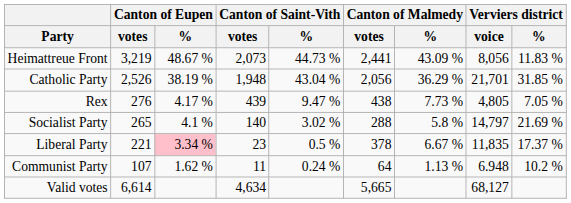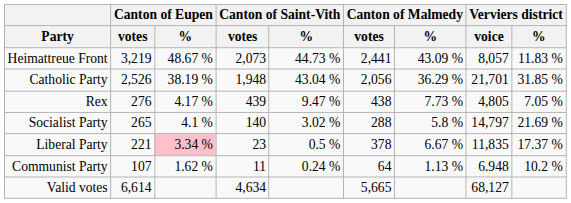Heimattreue Front | Verviers district / voice: 8,056 -> 8,057
